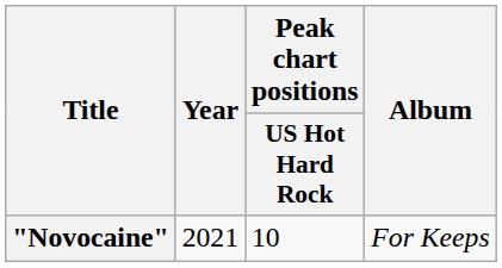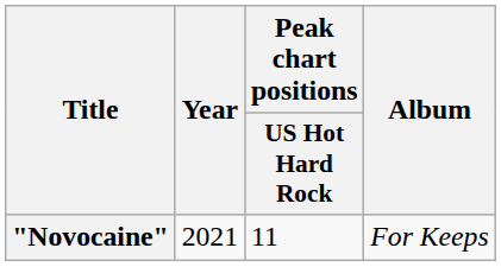"Novocaine" | Peak chart positions / US Hot Hard Rock: 10 -> 11
